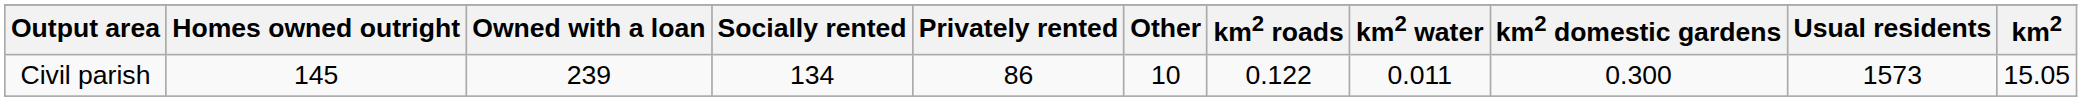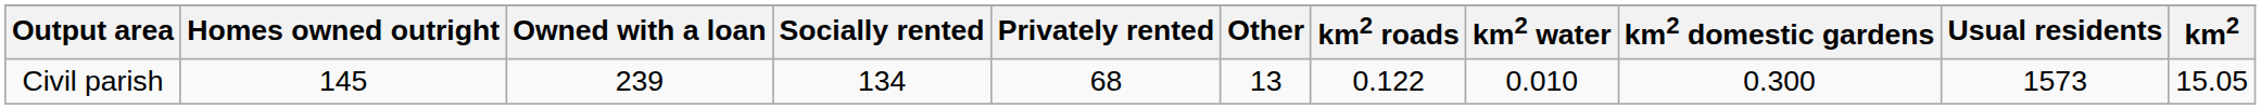Civil parish | Privately rented: 86 -> 68
Civil parish | Other: 10 -> 13
Civil parish | km2 water: 0.011 -> 0.010
